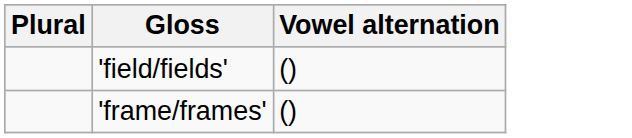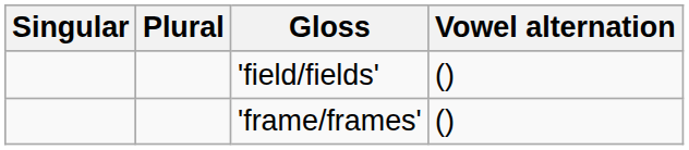+ column: Singular
